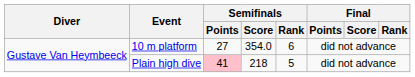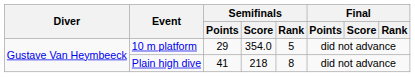10 m platform | Semifinals / Points: 27 -> 29
10 m platform | Semifinals / Rank: 6 -> 5
Plain high dive | Semifinals / Points: pink background -> no background
Plain high dive | Semifinals / Rank: 5 -> 8
